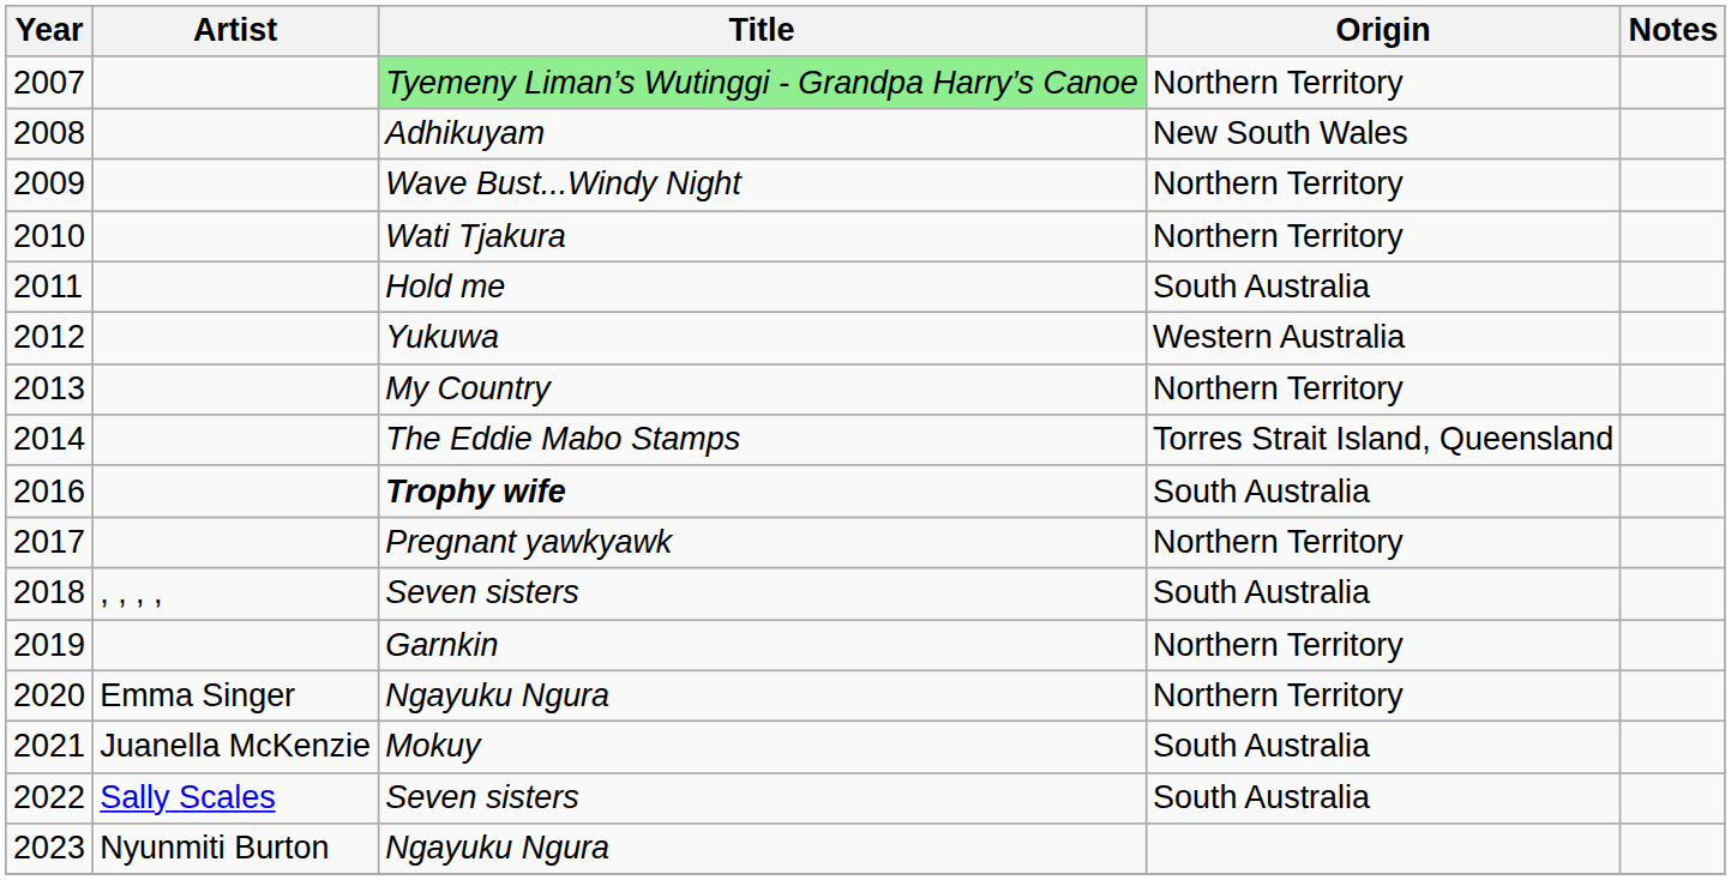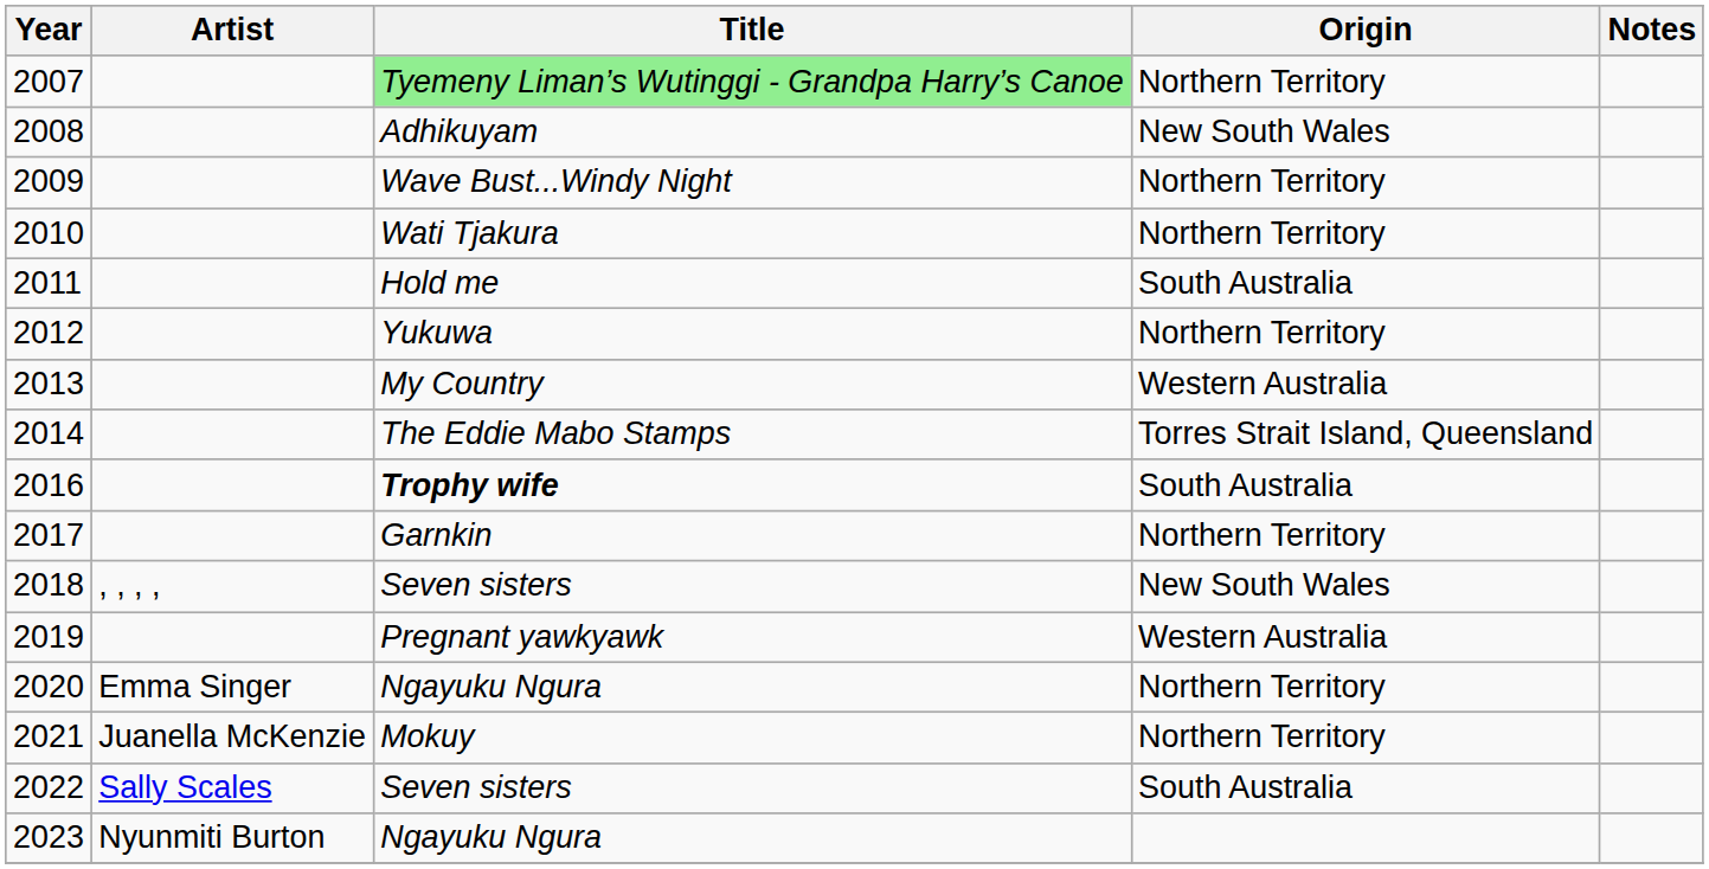2012 | Origin: Western Australia -> Northern Territory
2013 | Origin: Northern Territory -> Western Australia
2017 | Title: Pregnant yawkyawk -> Garnkin
2018 | Origin: South Australia -> New South Wales
2019 | Title: Garnkin -> Pregnant yawkyawk
2019 | Origin: Northern Territory -> Western Australia
2021 | Origin: South Australia -> Northern Territory
